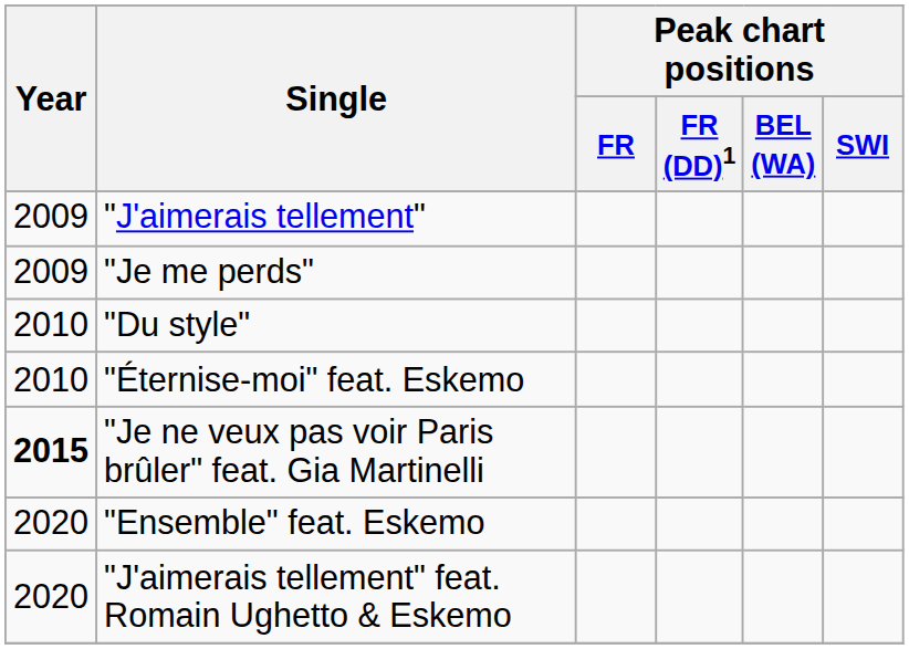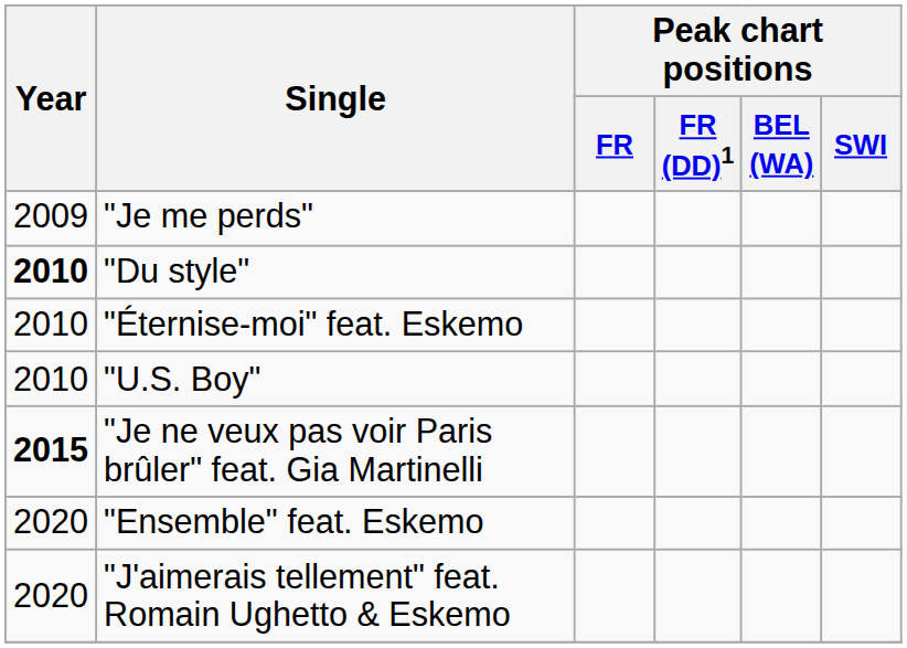- row: 2009 | "J'aimerais tellement"
"Du style" | Year: normal -> bold
+ row: 2010 | "U.S. Boy"
